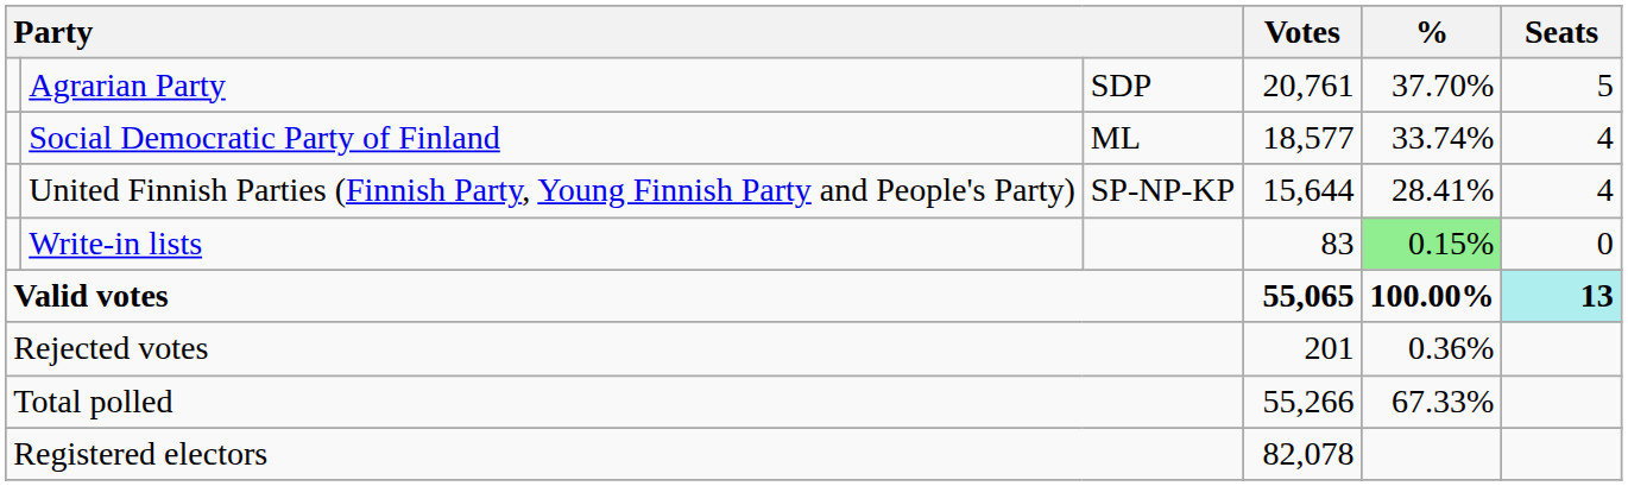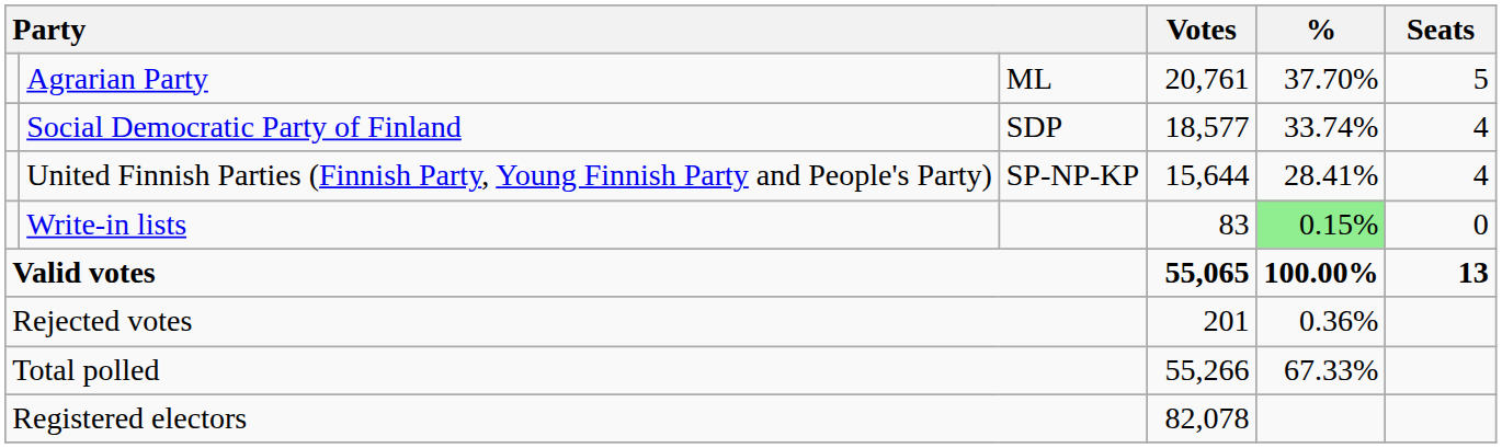Agrarian Party | column 3: SDP -> ML
Social Democratic Party of Finland | column 3: ML -> SDP
Valid votes | Seats: paleturquoise background -> no background
